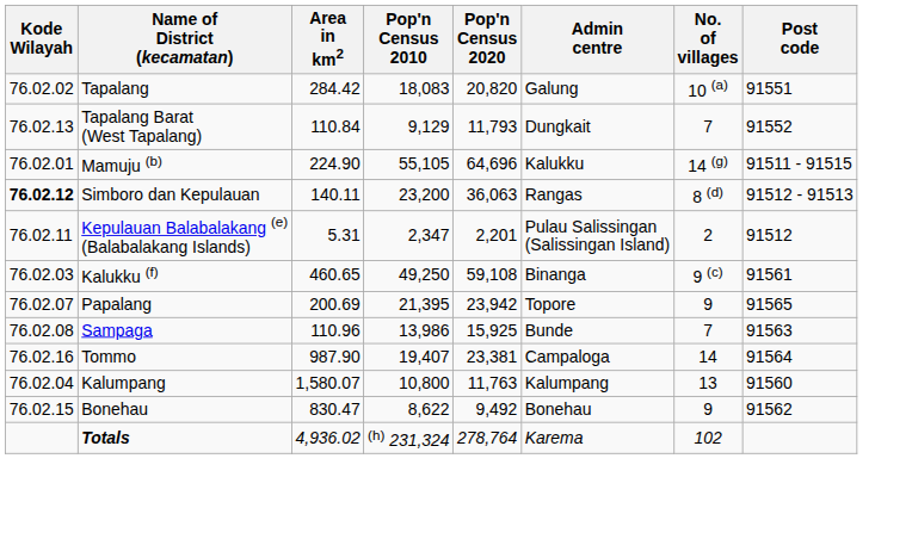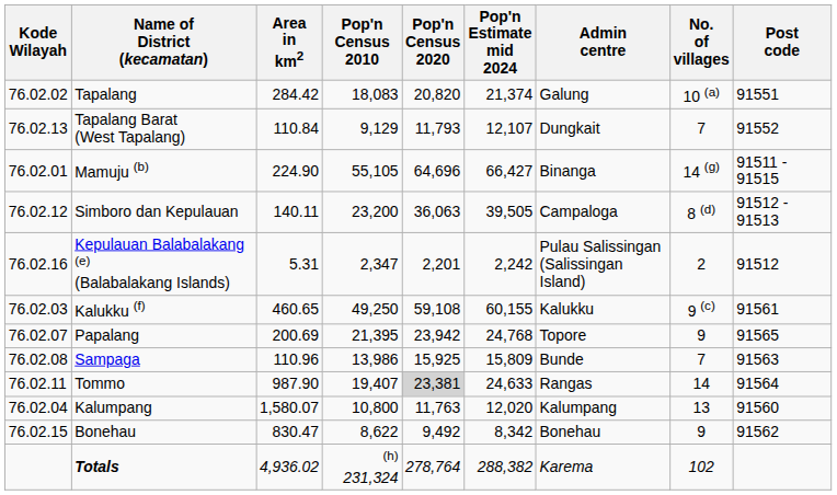+ column: Pop'n Estimate mid 2024 | 21,374 | 12,107 | 66,427 | 39,505 | 2,242 | 60,155 | 24,768 | 15,809 | 24,633 | 12,020 | 8,342 | 288,382
Mamuju (b) | Admin centre: Kalukku -> Binanga
Simboro dan Kepulauan | Kode Wilayah: bold -> normal
Simboro dan Kepulauan | Admin centre: Rangas -> Campaloga
Kepulauan Balabalakang (e) (Balabalakang Islands) | Kode Wilayah: 76.02.11 -> 76.02.16
Kalukku (f) | Admin centre: Binanga -> Kalukku
Tommo | Kode Wilayah: 76.02.16 -> 76.02.11
Tommo | Pop'n Census 2020: no background -> lightgrey background
Tommo | Admin centre: Campaloga -> Rangas
